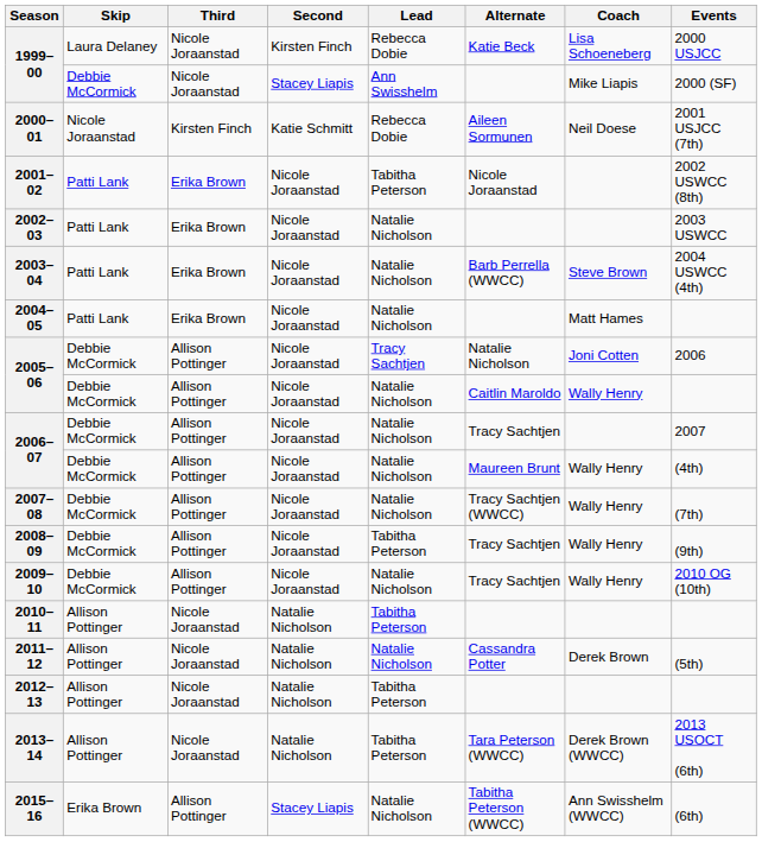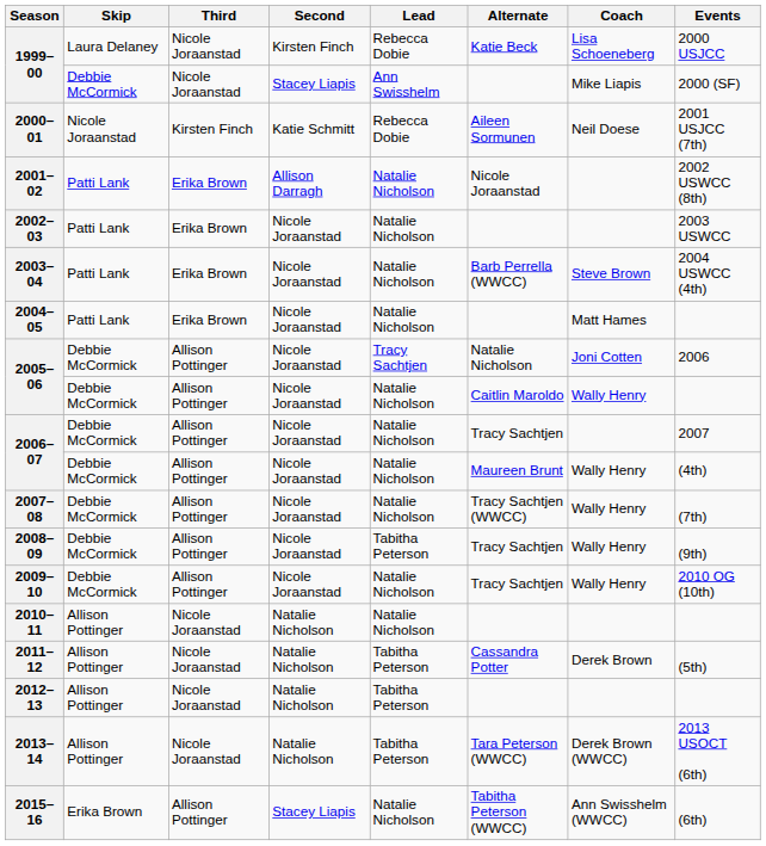2001–02 | Second: Nicole Joraanstad -> Allison Darragh
2001–02 | Lead: Tabitha Peterson -> Natalie Nicholson
2010–11 | Lead: Tabitha Peterson -> Natalie Nicholson
2011–12 | Lead: Natalie Nicholson -> Tabitha Peterson
